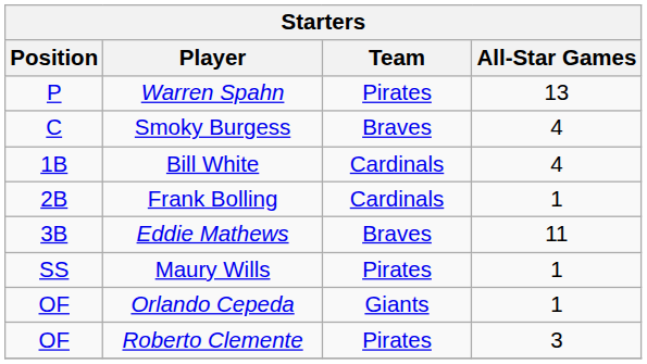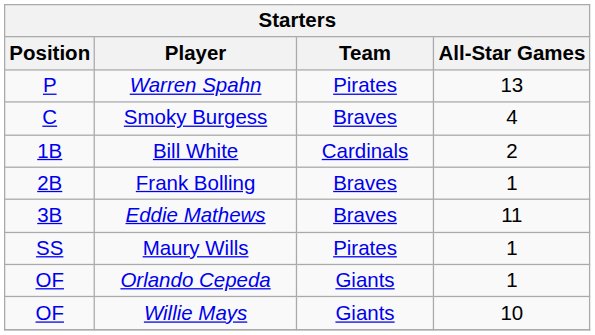Bill White | All-Star Games: 4 -> 2
Frank Bolling | Team: Cardinals -> Braves
- row: OF | Roberto Clemente | Pirates | 3
+ row: OF | Willie Mays | Giants | 10
